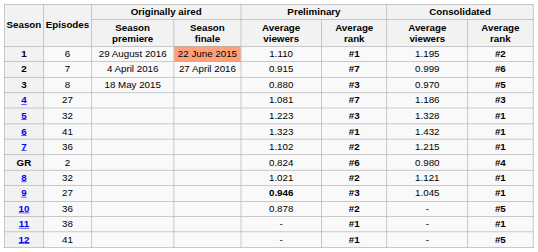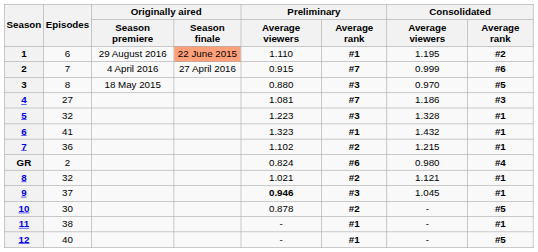9 | Episodes: 27 -> 37
10 | Episodes: 36 -> 30
12 | Episodes: 41 -> 40
